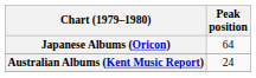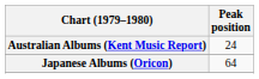rows swapped: Australian Albums (Kent Music Report) <-> Japanese Albums (Oricon)
